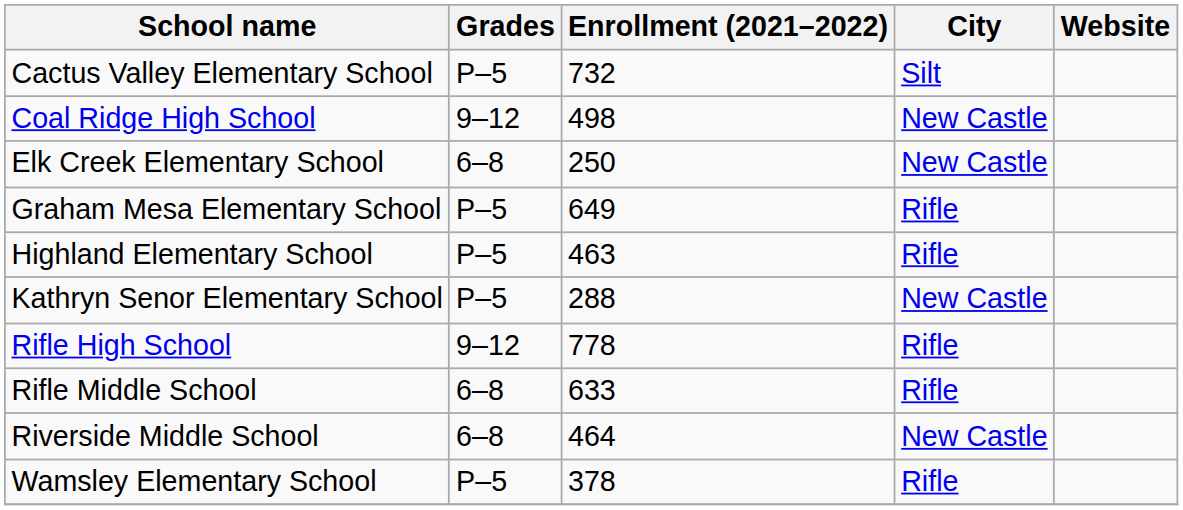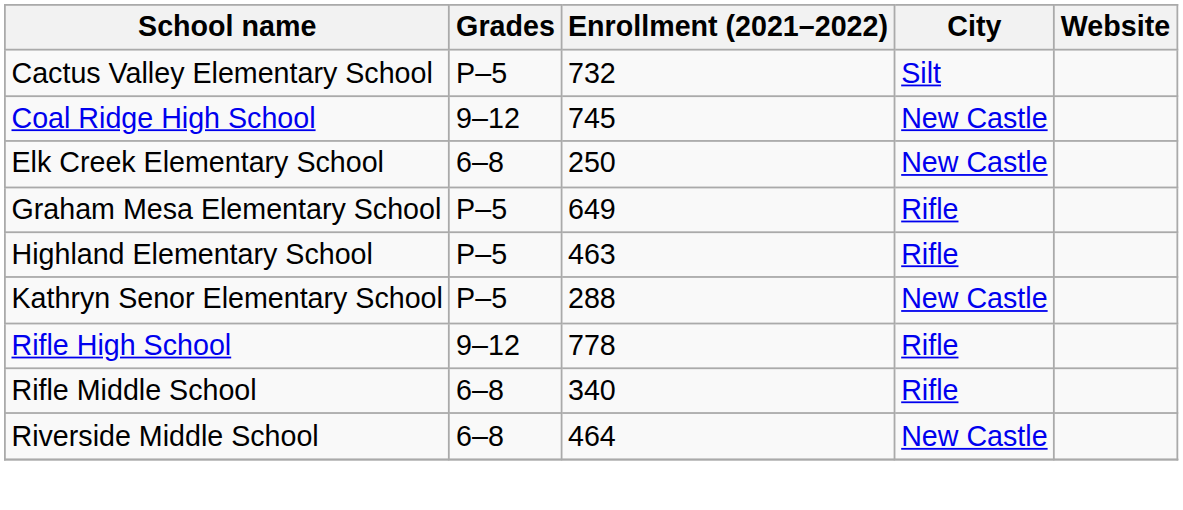Coal Ridge High School | Enrollment (2021–2022): 498 -> 745
Rifle Middle School | Enrollment (2021–2022): 633 -> 340
- row: Wamsley Elementary School | P–5 | 378 | Rifle
